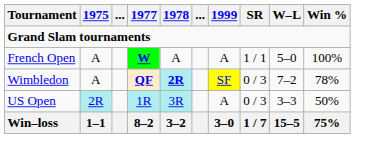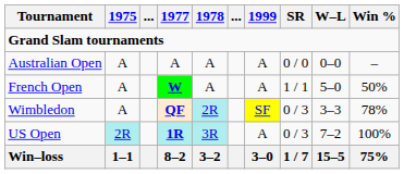+ row: Australian Open | A | A | A | A | 0 / 0 | 0–0 | –
French Open | Win %: 100% -> 50%
Wimbledon | 1978: bold -> normal
Wimbledon | W–L: 7–2 -> 3–3
US Open | 1977: normal -> bold
US Open | W–L: 3–3 -> 7–2
US Open | Win %: 50% -> 100%
